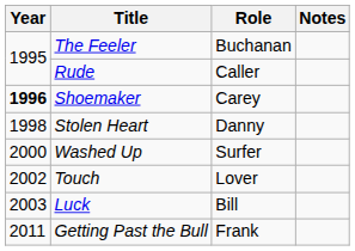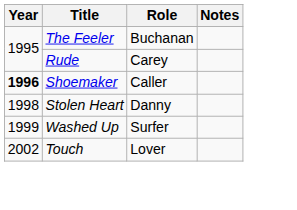Rude | Role: Caller -> Carey
Shoemaker | Role: Carey -> Caller
Washed Up | Year: 2000 -> 1999
- row: 2003 | Luck | Bill
- row: 2011 | Getting Past the Bull | Frank
